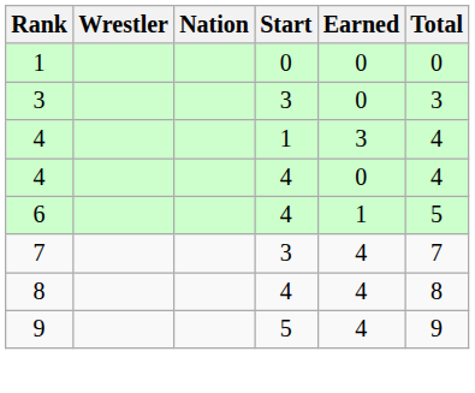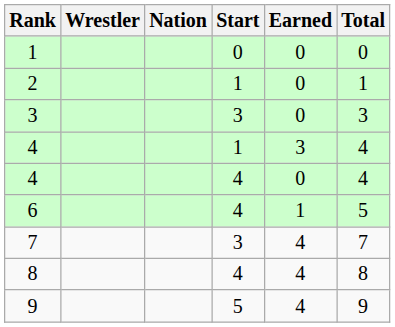+ row: 2 | 1 | 0 | 1
